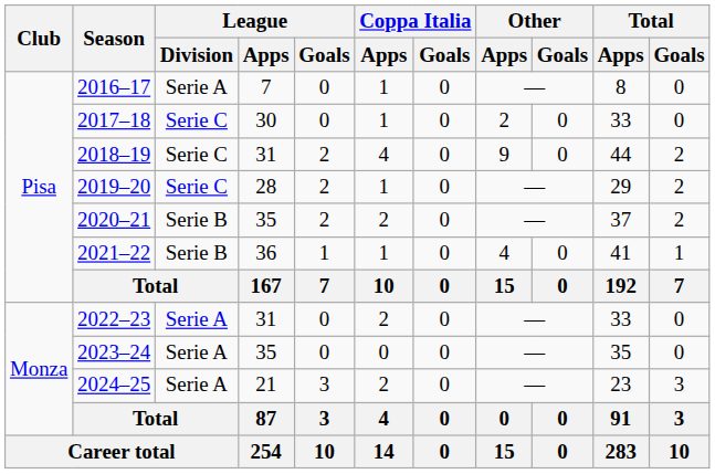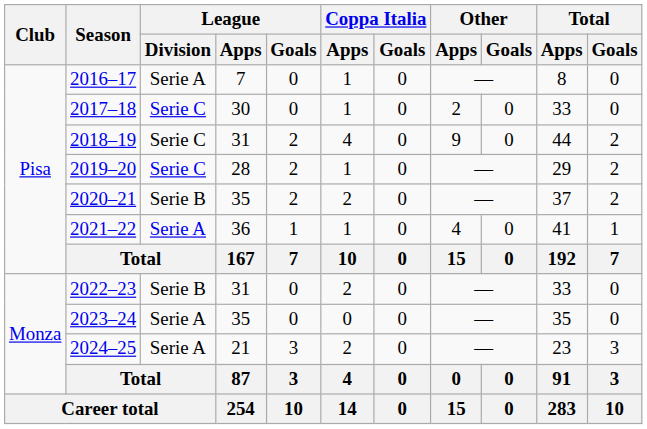2021–22 | League / Division: Serie B -> Serie A
2022–23 | League / Division: Serie A -> Serie B
